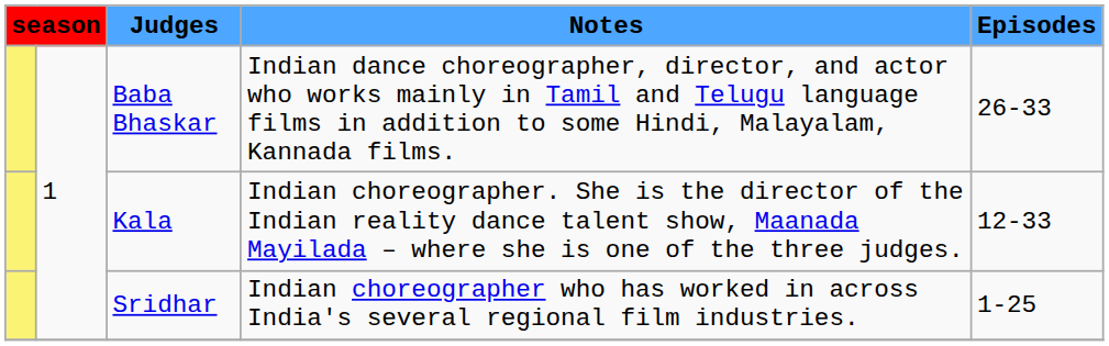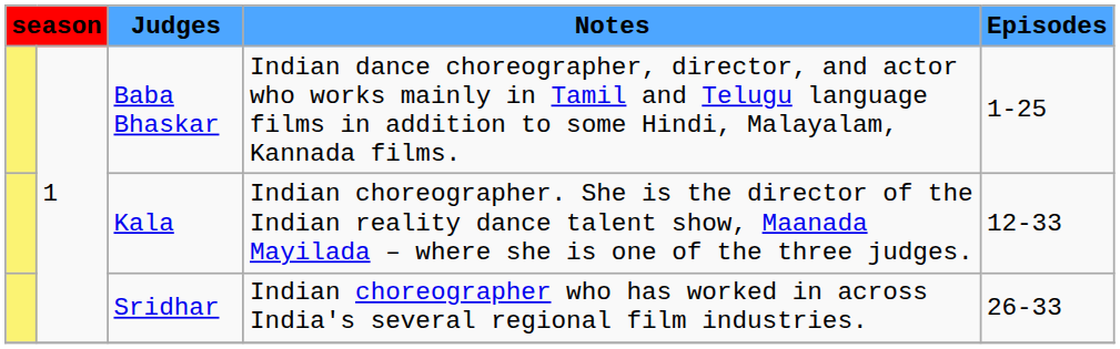Baba Bhaskar | Episodes: 26-33 -> 1-25
Sridhar | Episodes: 1-25 -> 26-33
